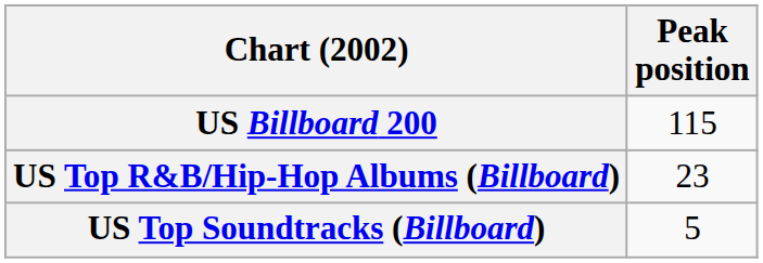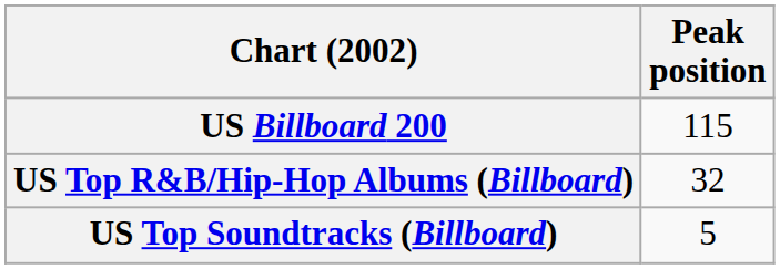US Top R&B/Hip-Hop Albums (Billboard) | Peak position: 23 -> 32
